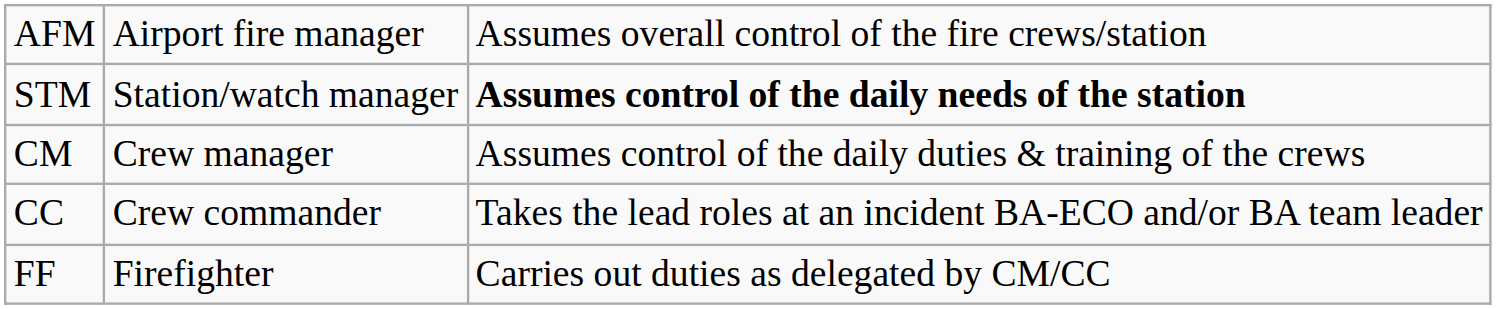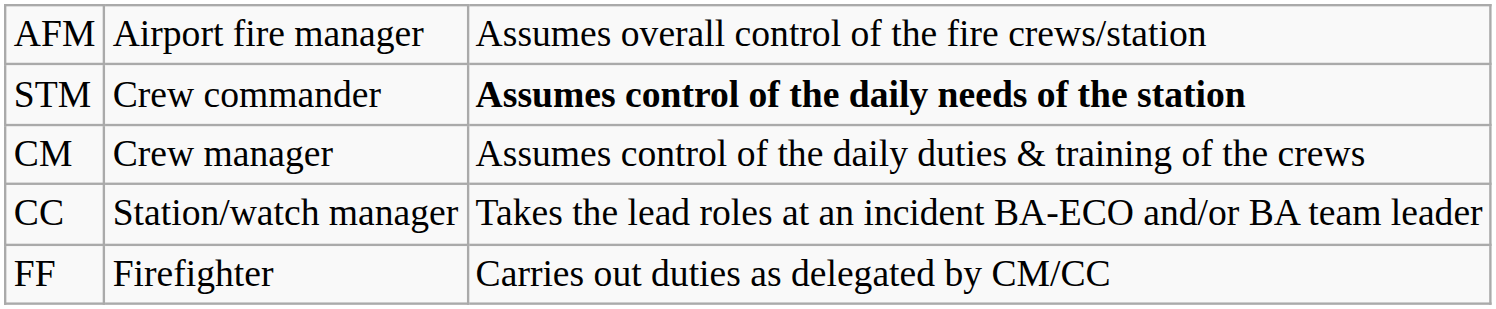STM | column 2: Station/watch manager -> Crew commander
CC | column 2: Crew commander -> Station/watch manager
